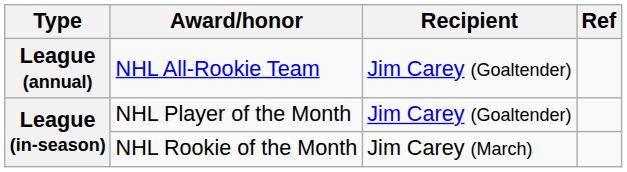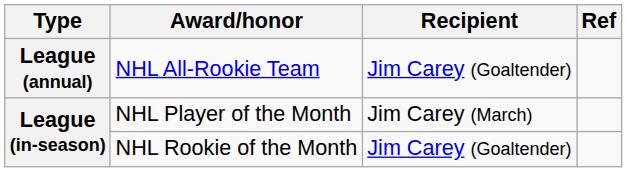NHL Player of the Month | Recipient: Jim Carey (Goaltender) -> Jim Carey (March)
NHL Rookie of the Month | Recipient: Jim Carey (March) -> Jim Carey (Goaltender)
